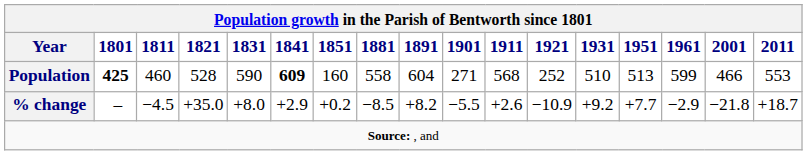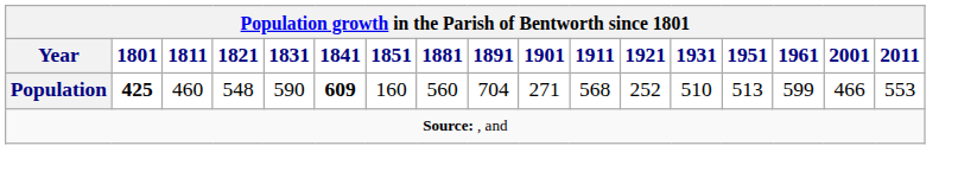Population | 1821: 528 -> 548
Population | 1881: 558 -> 560
Population | 1891: 604 -> 704
- row: % change | – | −4.5 | +35.0 | +8.0 | +2.9 | +0.2 | −8.5 | +8.2 | −5.5 | +2.6 | −10.9 | +9.2 | +7.7 | −2.9 | −21.8 | +18.7
